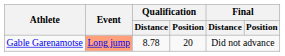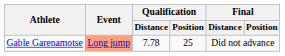Gable Garenamotse | Qualification / Distance: 8.78 -> 7.78
Gable Garenamotse | Qualification / Position: 20 -> 25
